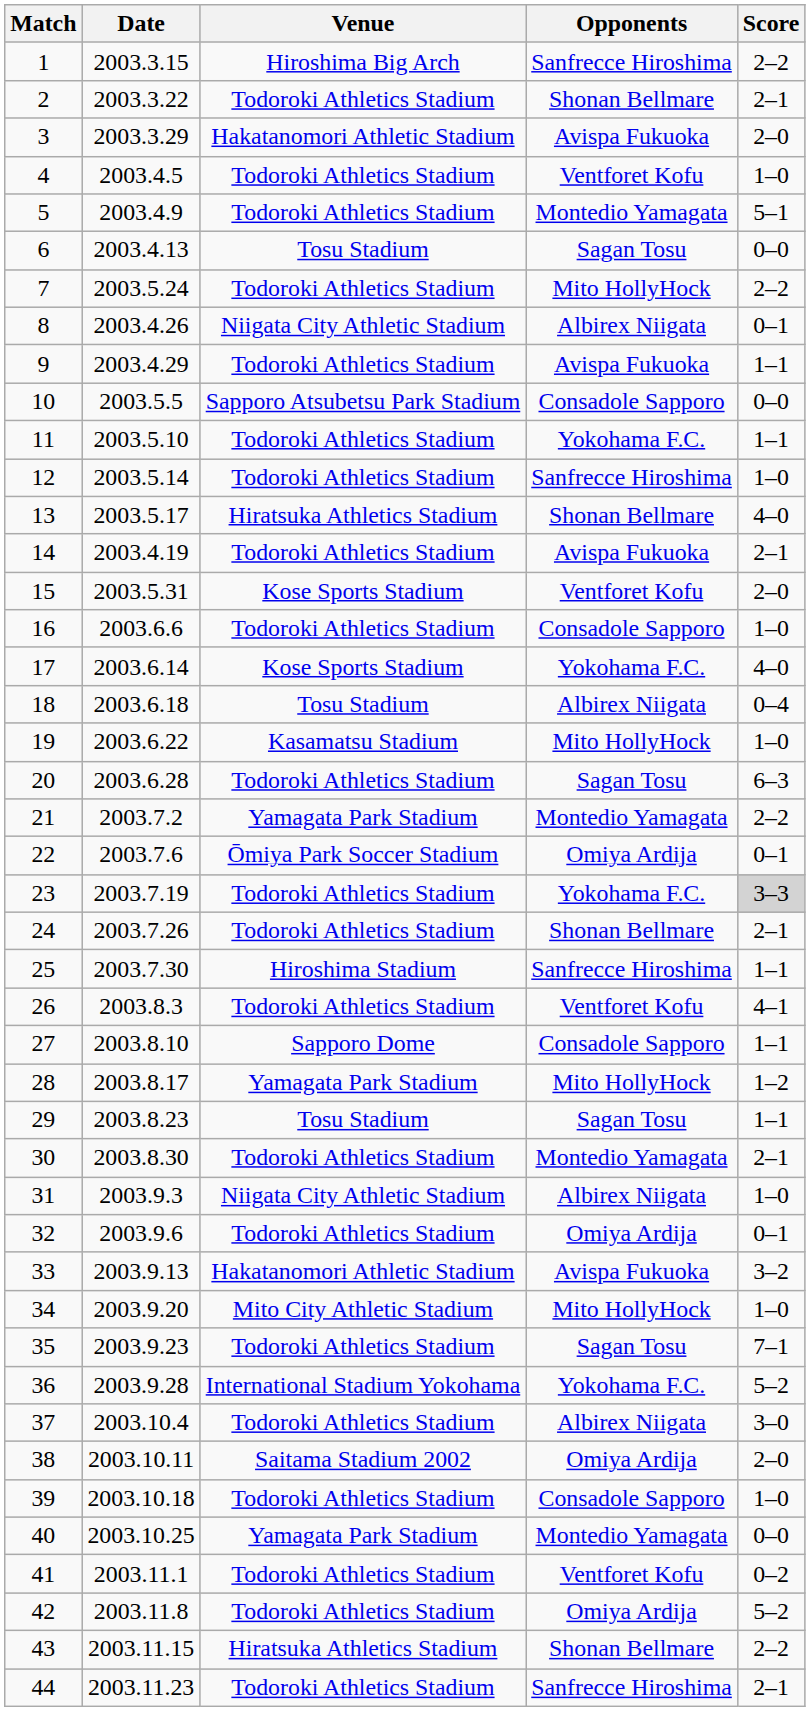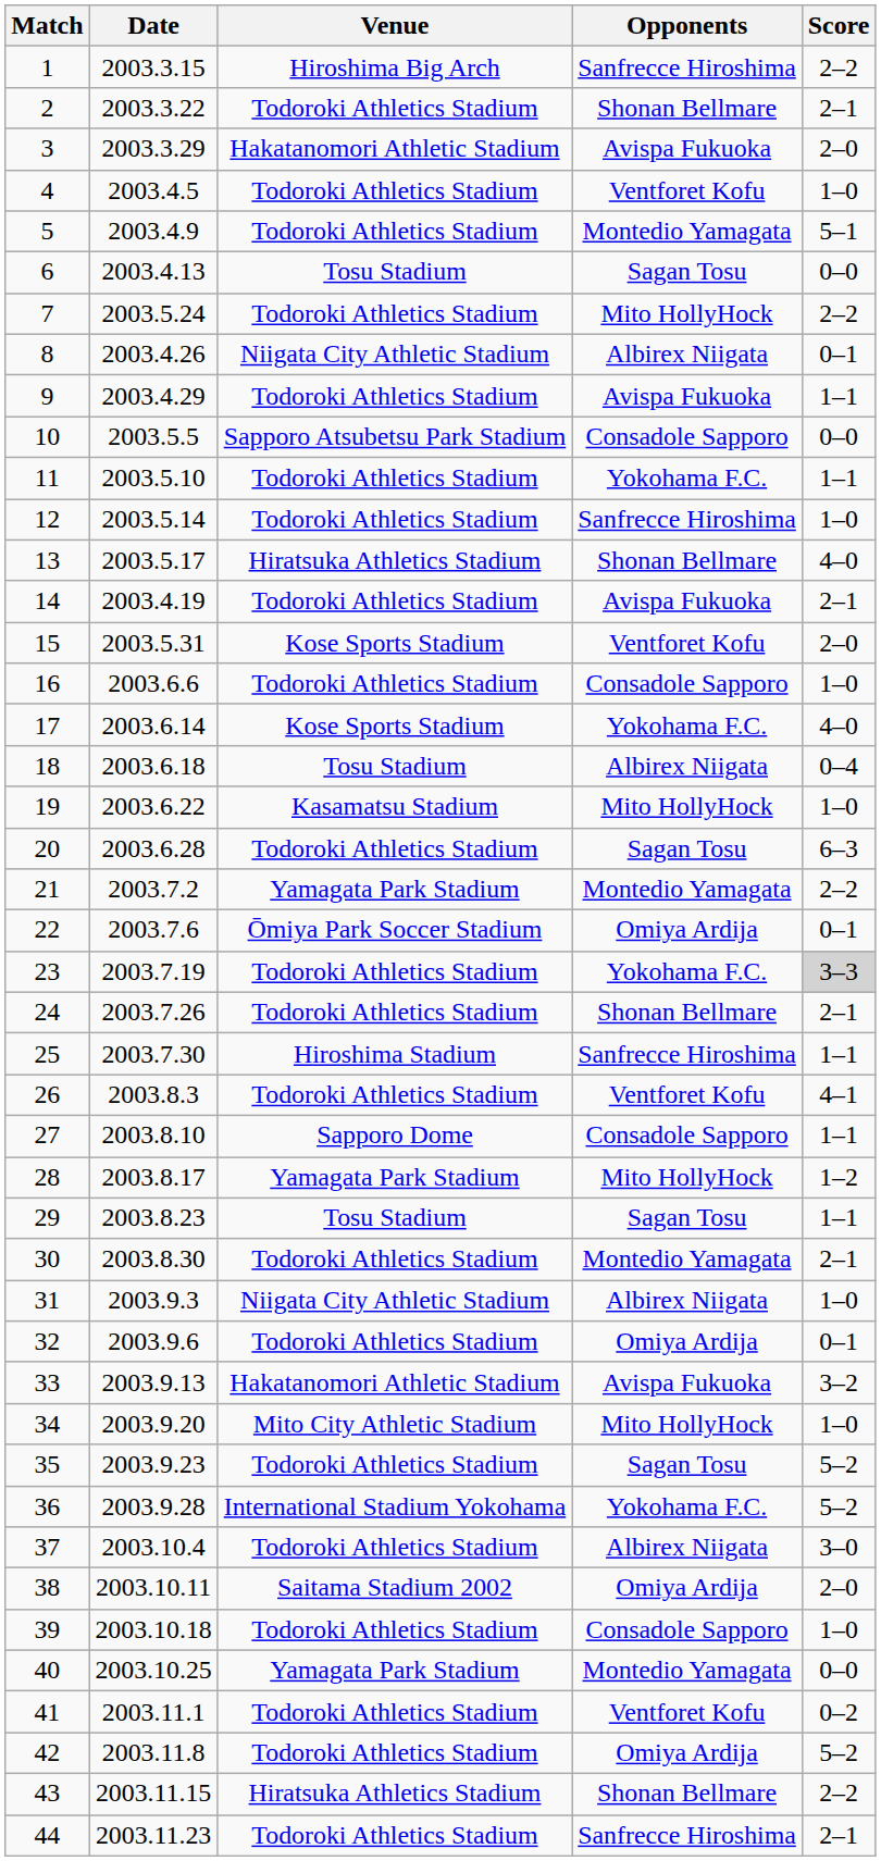35 | Score: 7–1 -> 5–2
